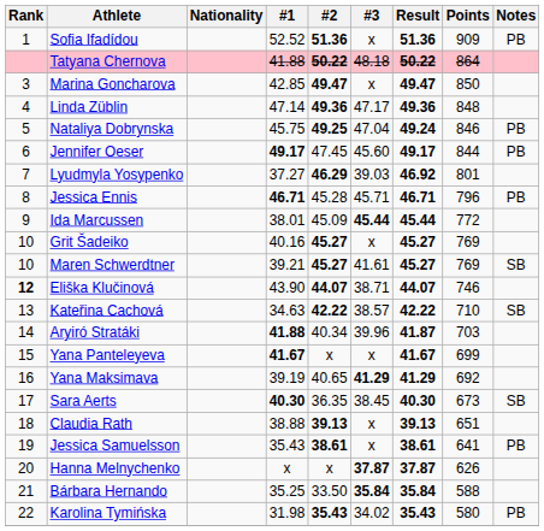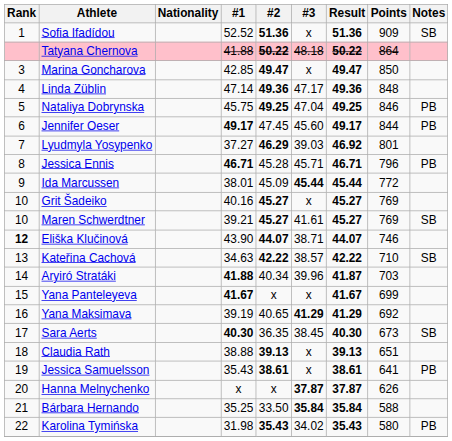Sofia Ifadídou | Notes: PB -> SB
Nataliya Dobrynska | Result: 49.24 -> 49.25
